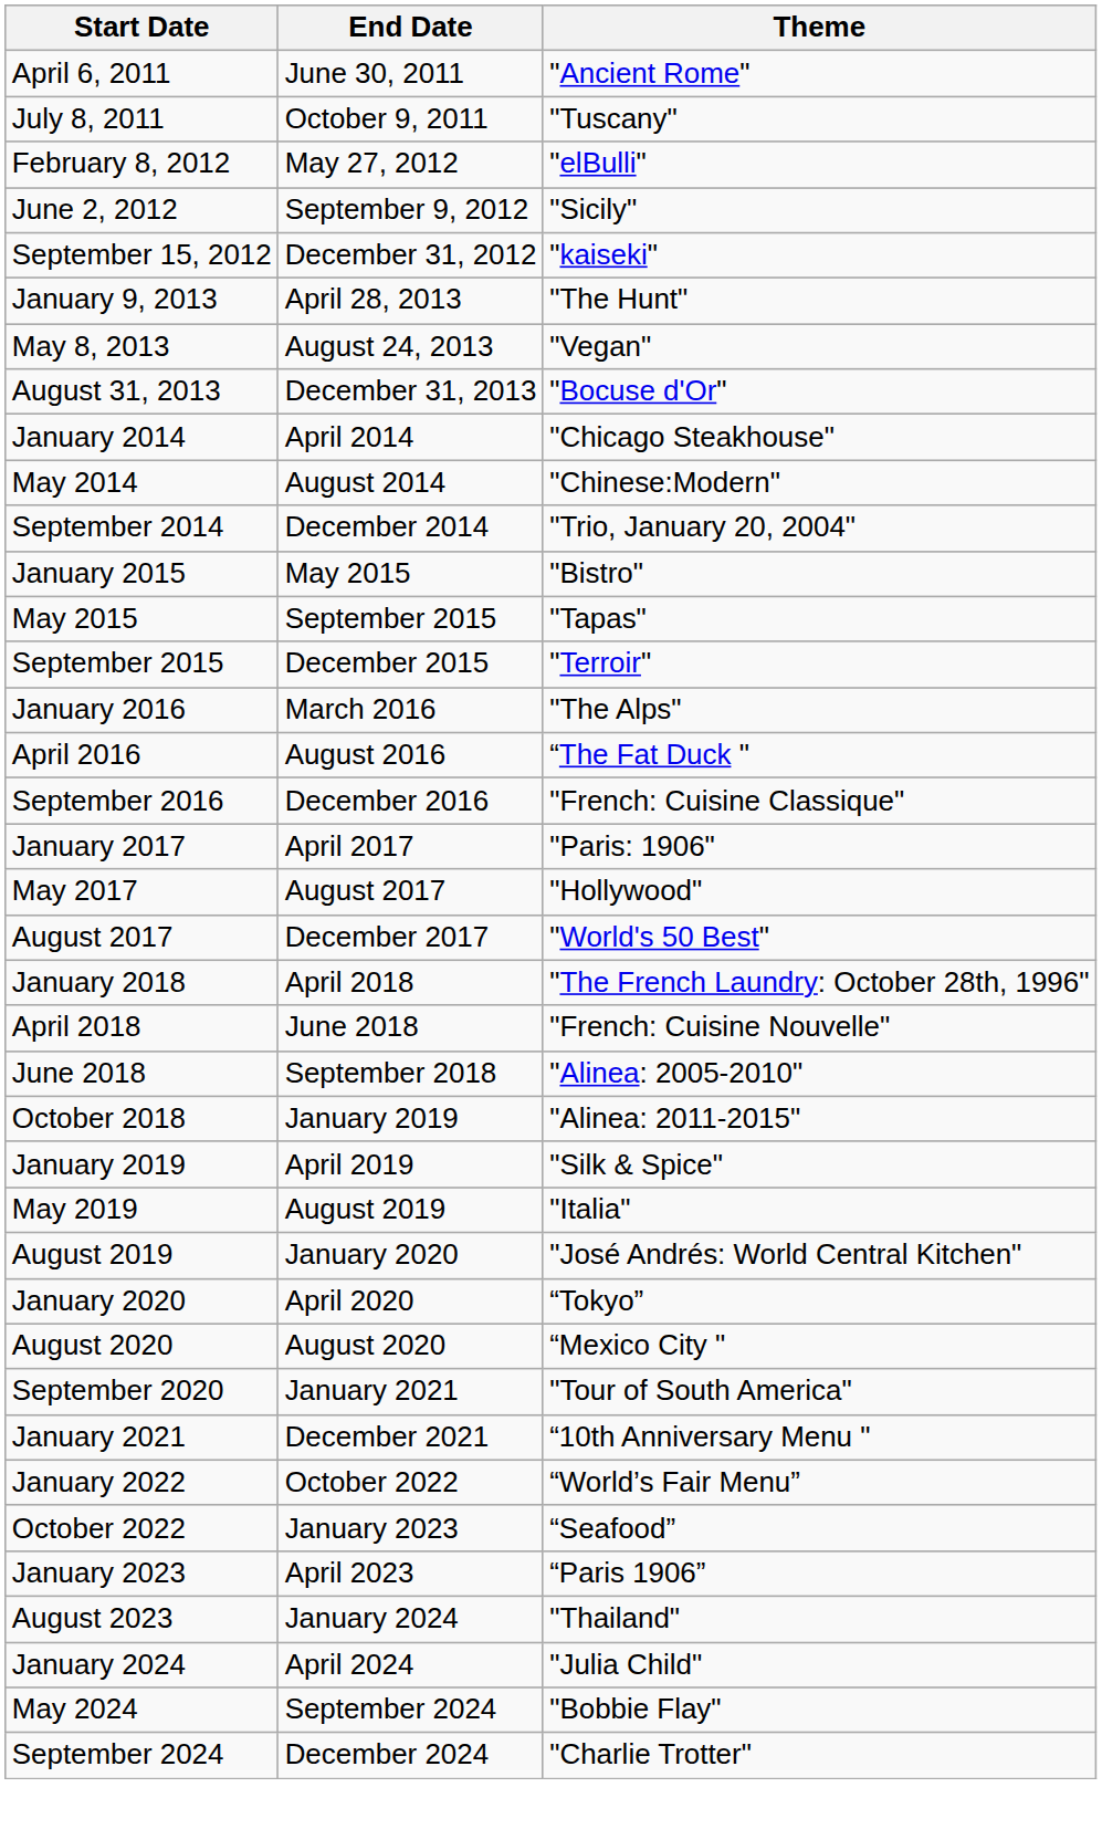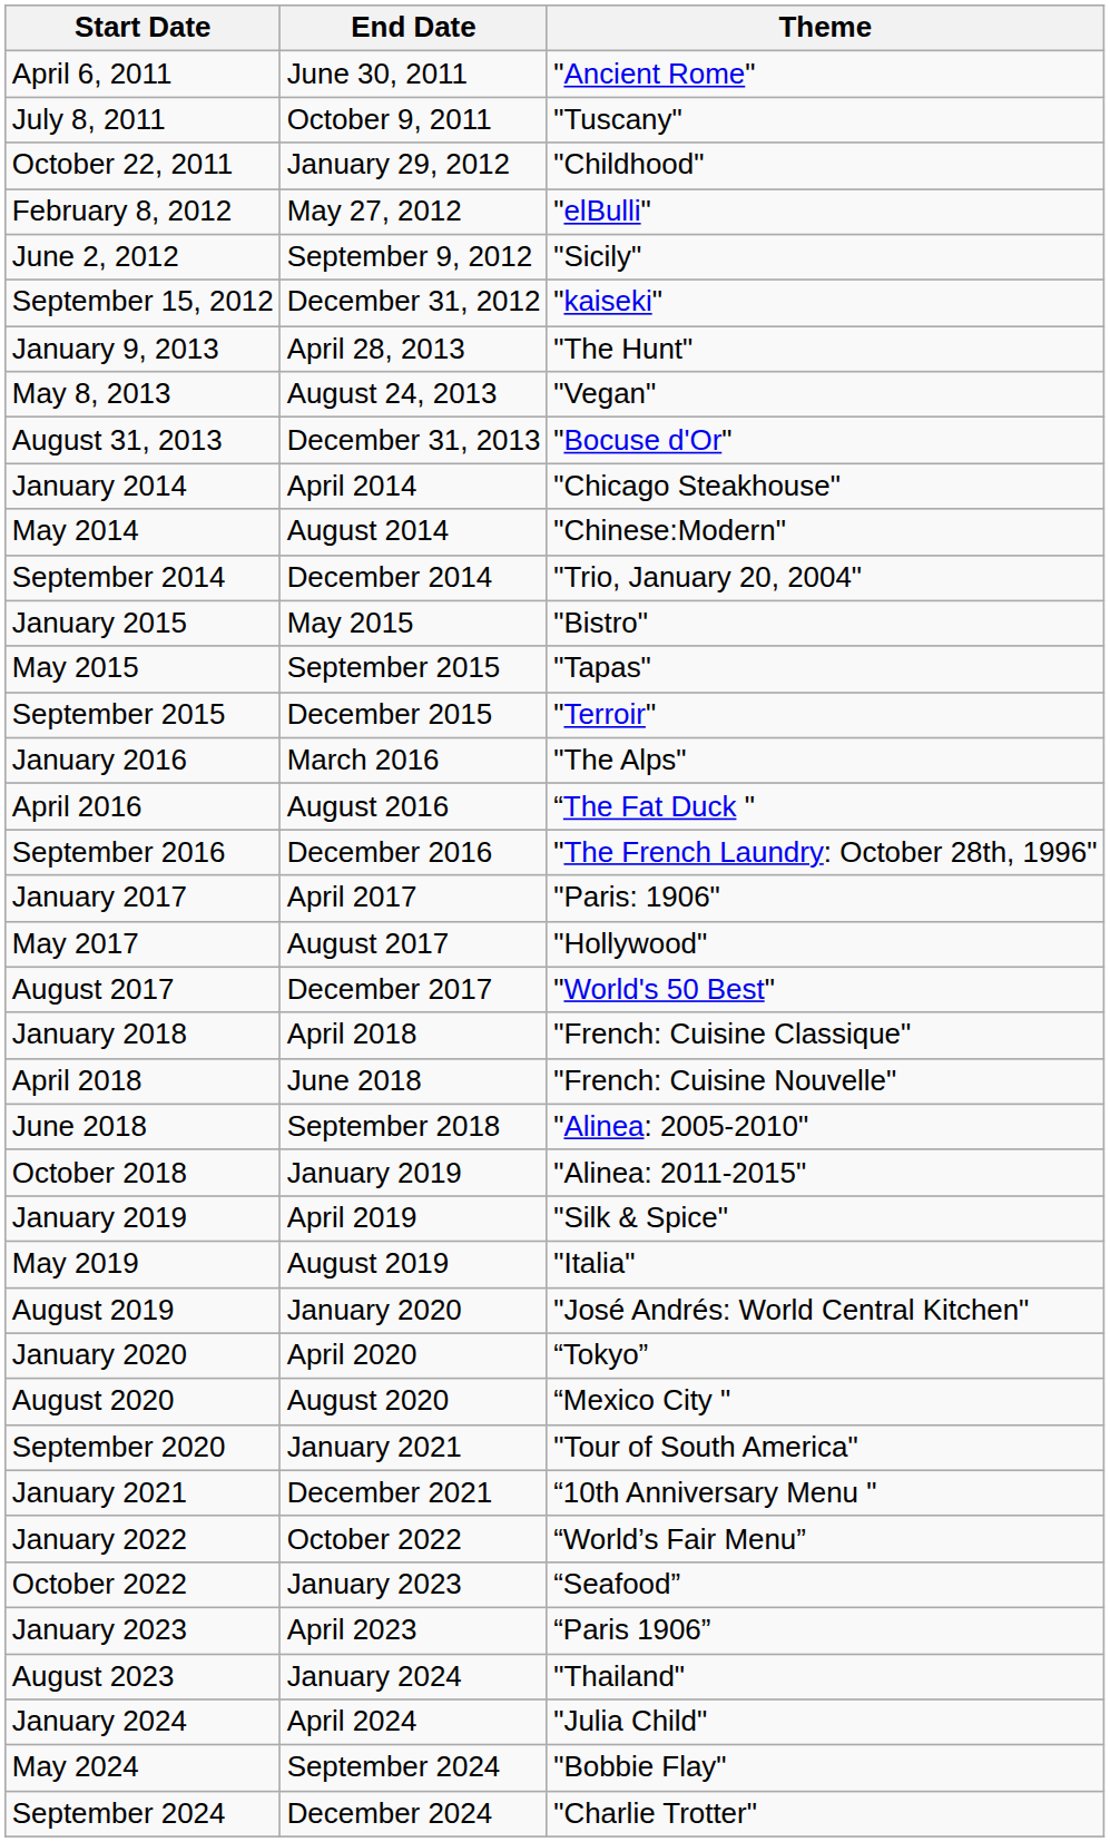+ row: October 22, 2011 | January 29, 2012 | "Childhood"
September 2016 | Theme: "French: Cuisine Classique" -> "The French Laundry: October 28th, 1996"
January 2018 | Theme: "The French Laundry: October 28th, 1996" -> "French: Cuisine Classique"
